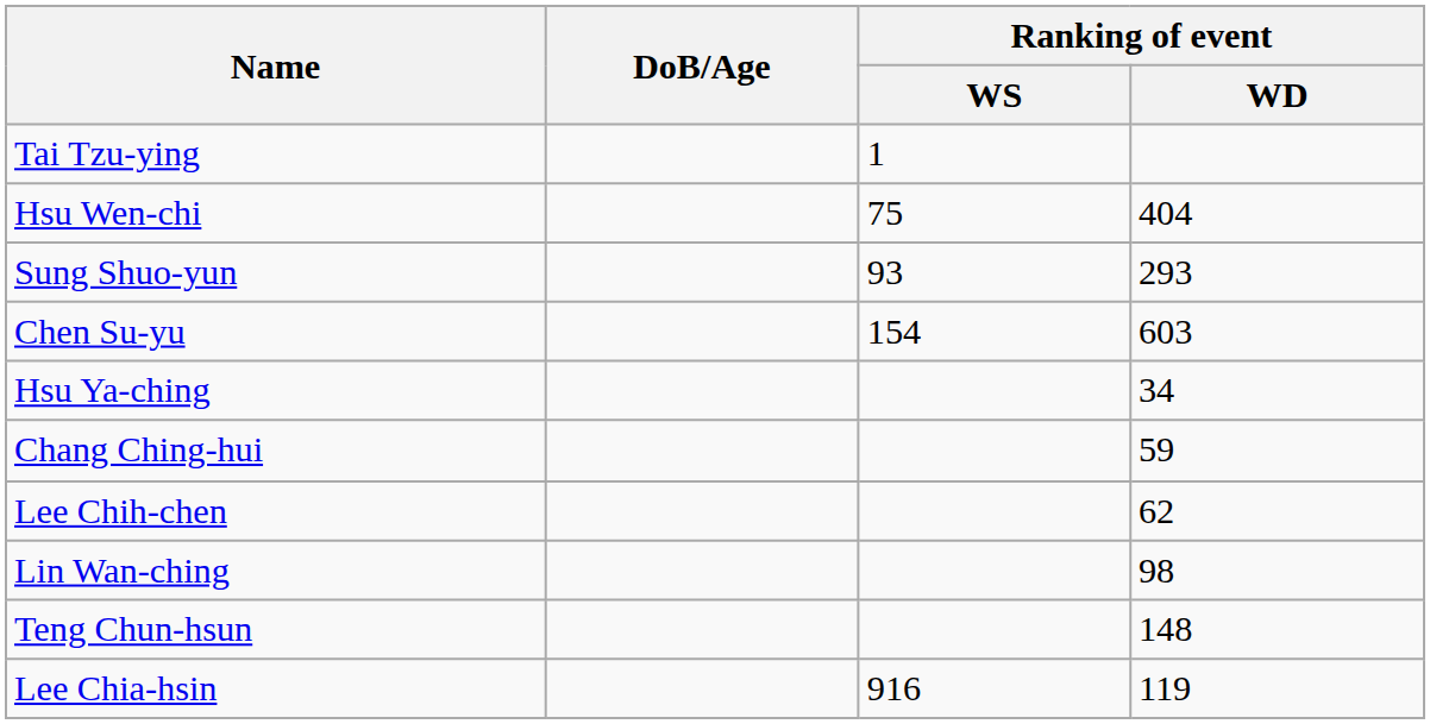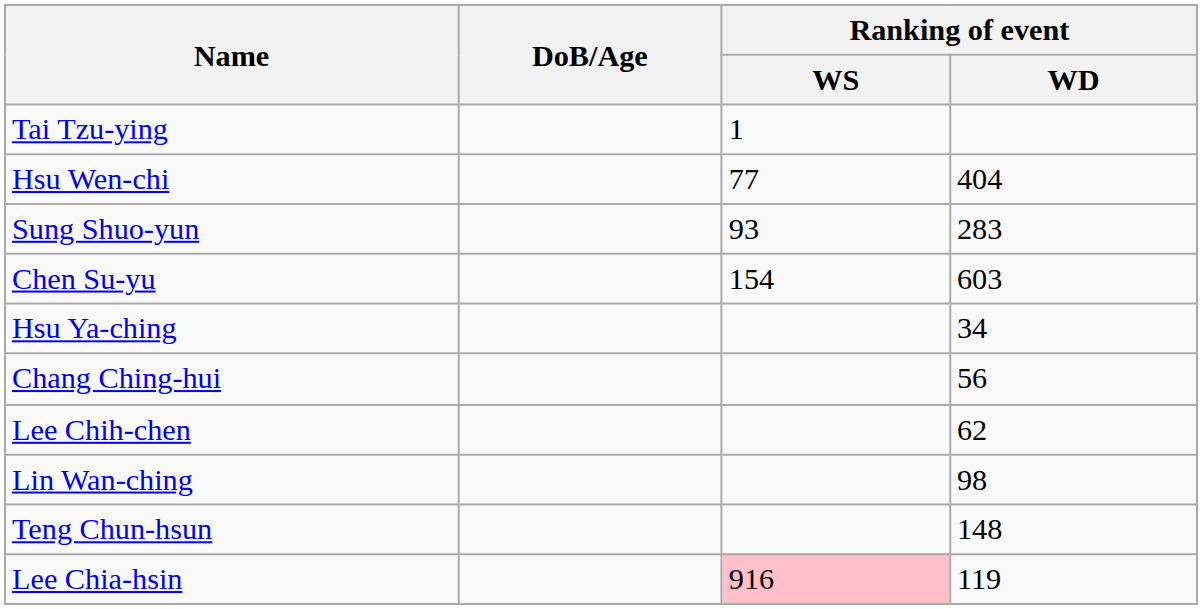Hsu Wen-chi | Ranking of event / WS: 75 -> 77
Sung Shuo-yun | Ranking of event / WD: 293 -> 283
Chang Ching-hui | Ranking of event / WD: 59 -> 56
Lee Chia-hsin | Ranking of event / WS: no background -> pink background
